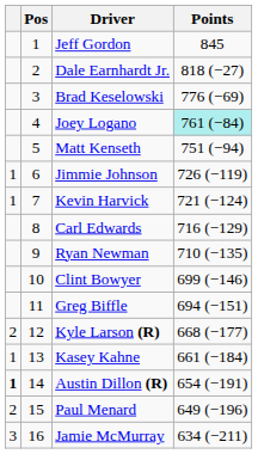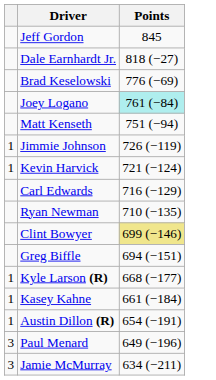- column: Pos | 1 | 2 | 3 | 4 | 5 | 6 | 7 | 8 | 9 | 10 | 11 | 12 | 13 | 14 | 15 | 16
Clint Bowyer | Points: no background -> khaki background
Kyle Larson (R) | column 1: 2 -> 1
Austin Dillon (R) | column 1: bold -> normal
Paul Menard | column 1: 2 -> 3
